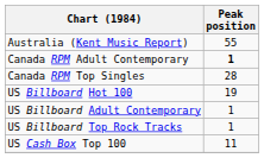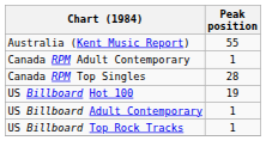Canada RPM Adult Contemporary | Peak position: bold -> normal
- row: US Cash Box Top 100 | 11
